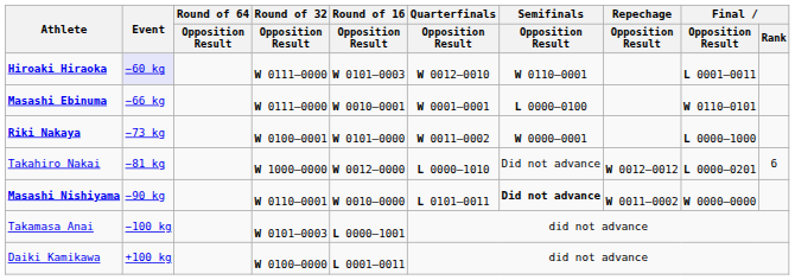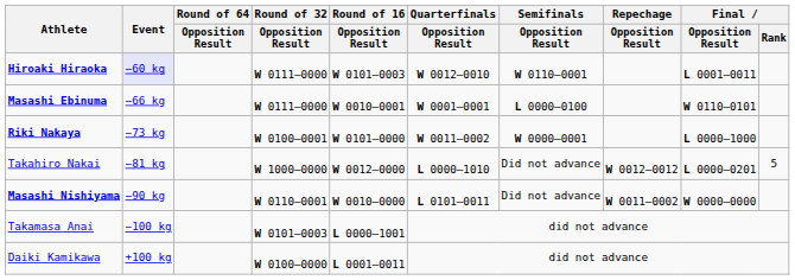Takahiro Nakai | Final / Rank: 6 -> 5
Masashi Nishiyama | Semifinals / Opposition Result: bold -> normal
